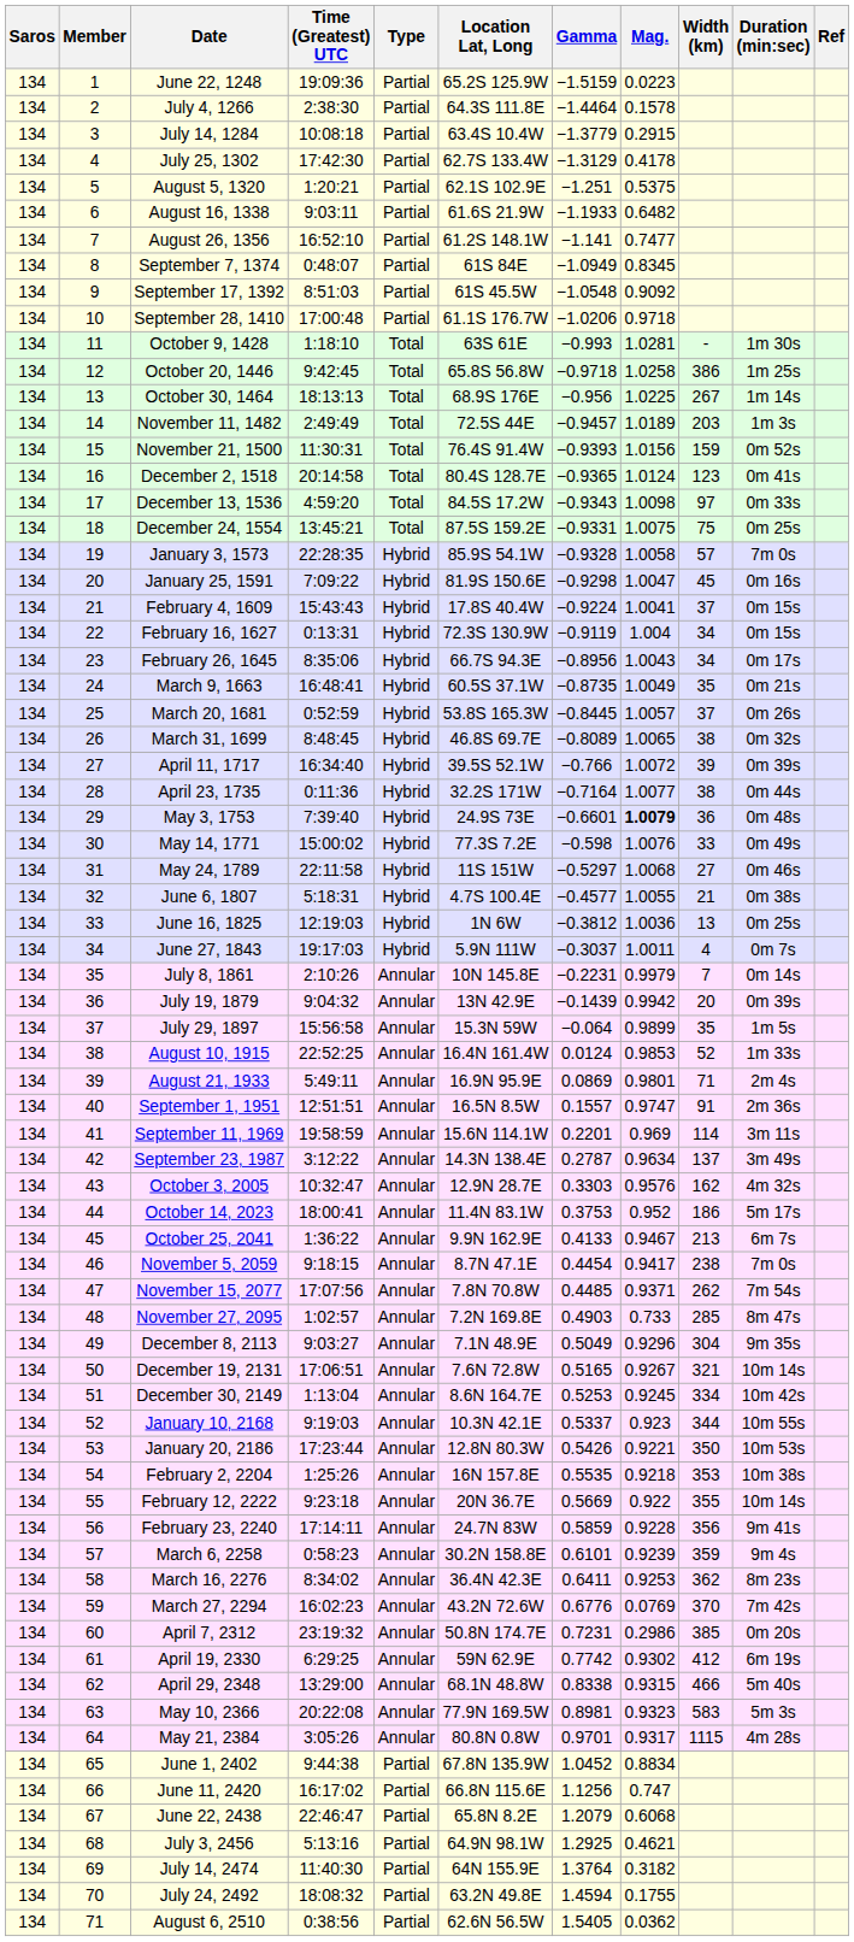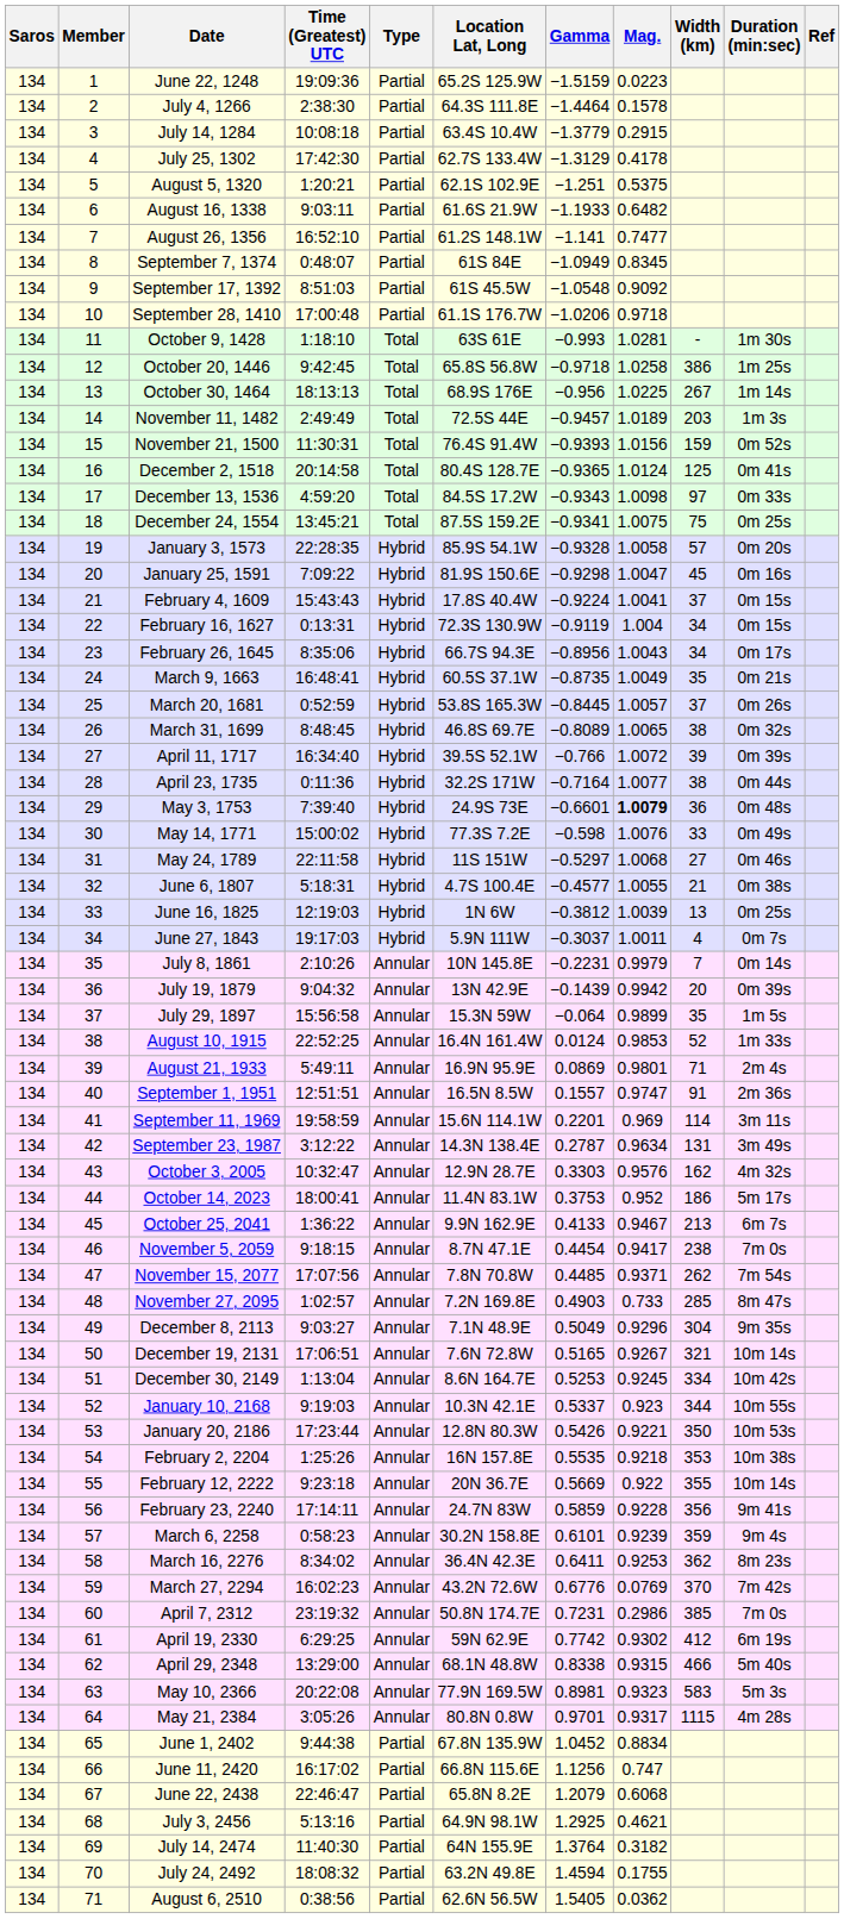December 2, 1518 | Width (km): 123 -> 125
December 24, 1554 | Gamma: −0.9331 -> −0.9341
January 3, 1573 | Duration (min:sec): 7m 0s -> 0m 20s
June 16, 1825 | Mag.: 1.0036 -> 1.0039
September 23, 1987 | Width (km): 137 -> 131
April 7, 2312 | Duration (min:sec): 0m 20s -> 7m 0s
